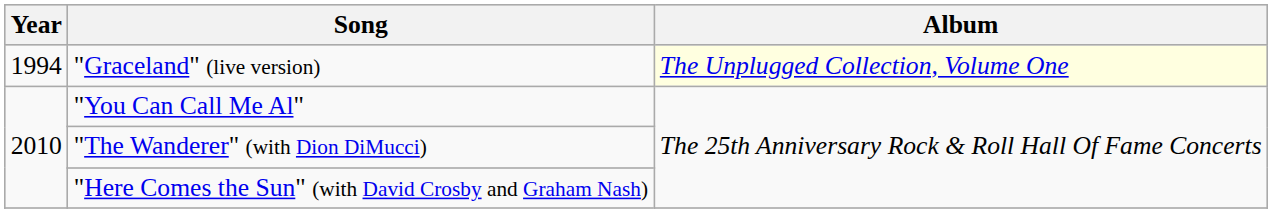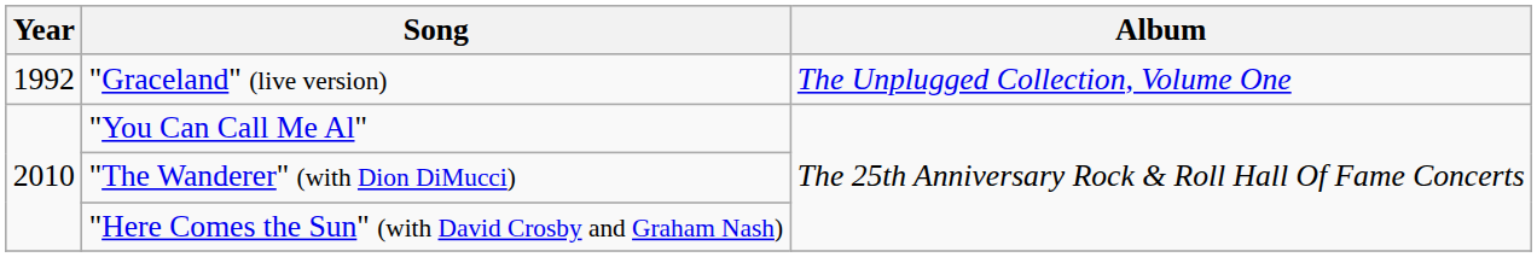"Graceland" (live version) | Year: 1994 -> 1992
"Graceland" (live version) | Album: lightyellow background -> no background
